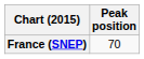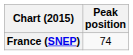France (SNEP) | Peak position: 70 -> 74
